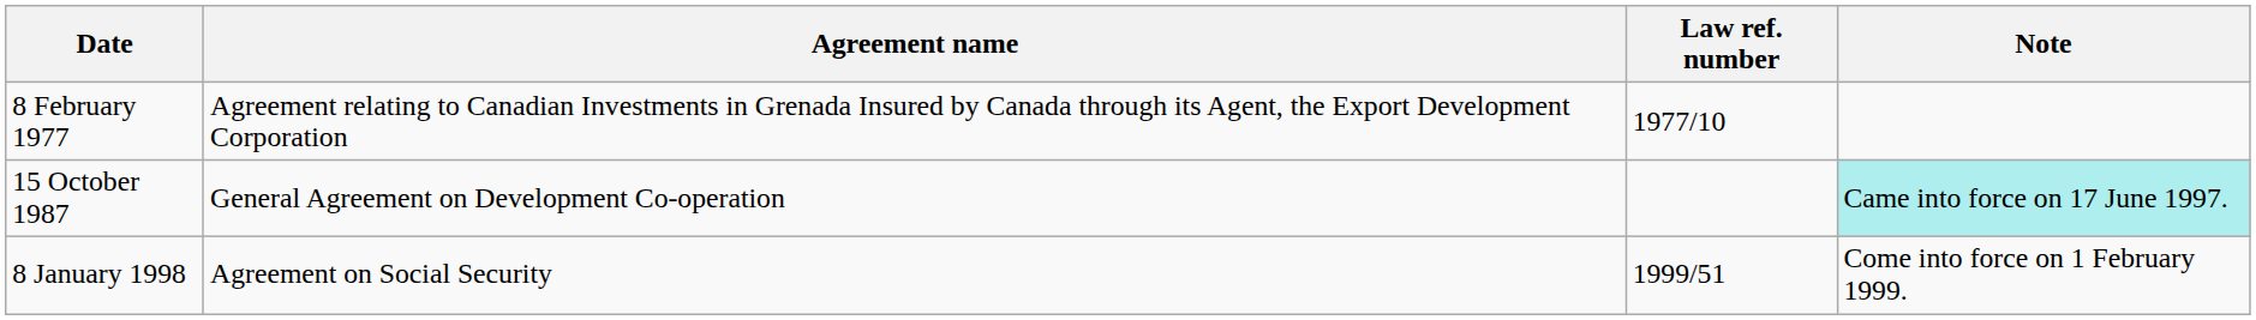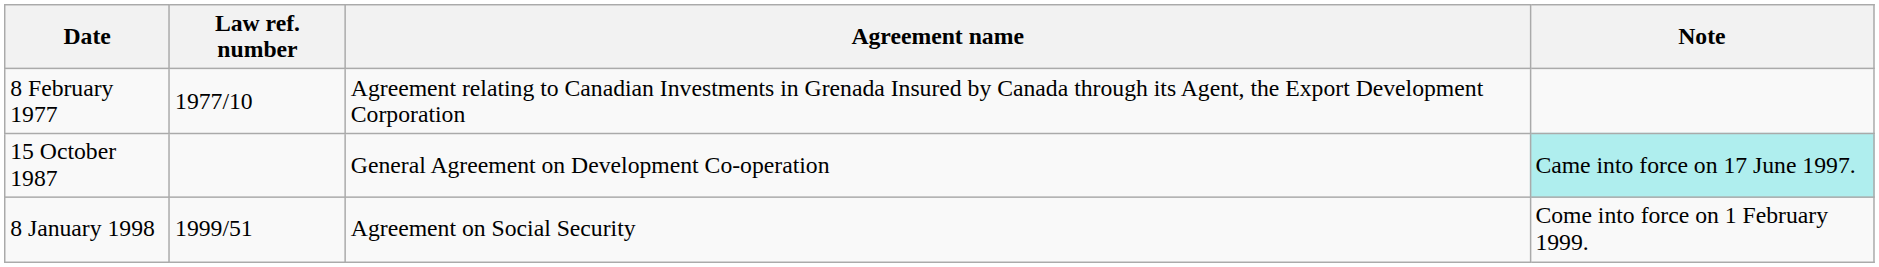columns swapped: Agreement name <-> Law ref. number
